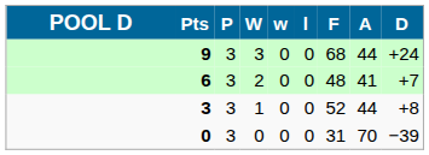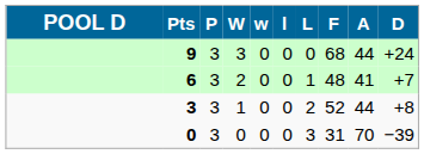+ column: L | 0 | 1 | 2 | 3
